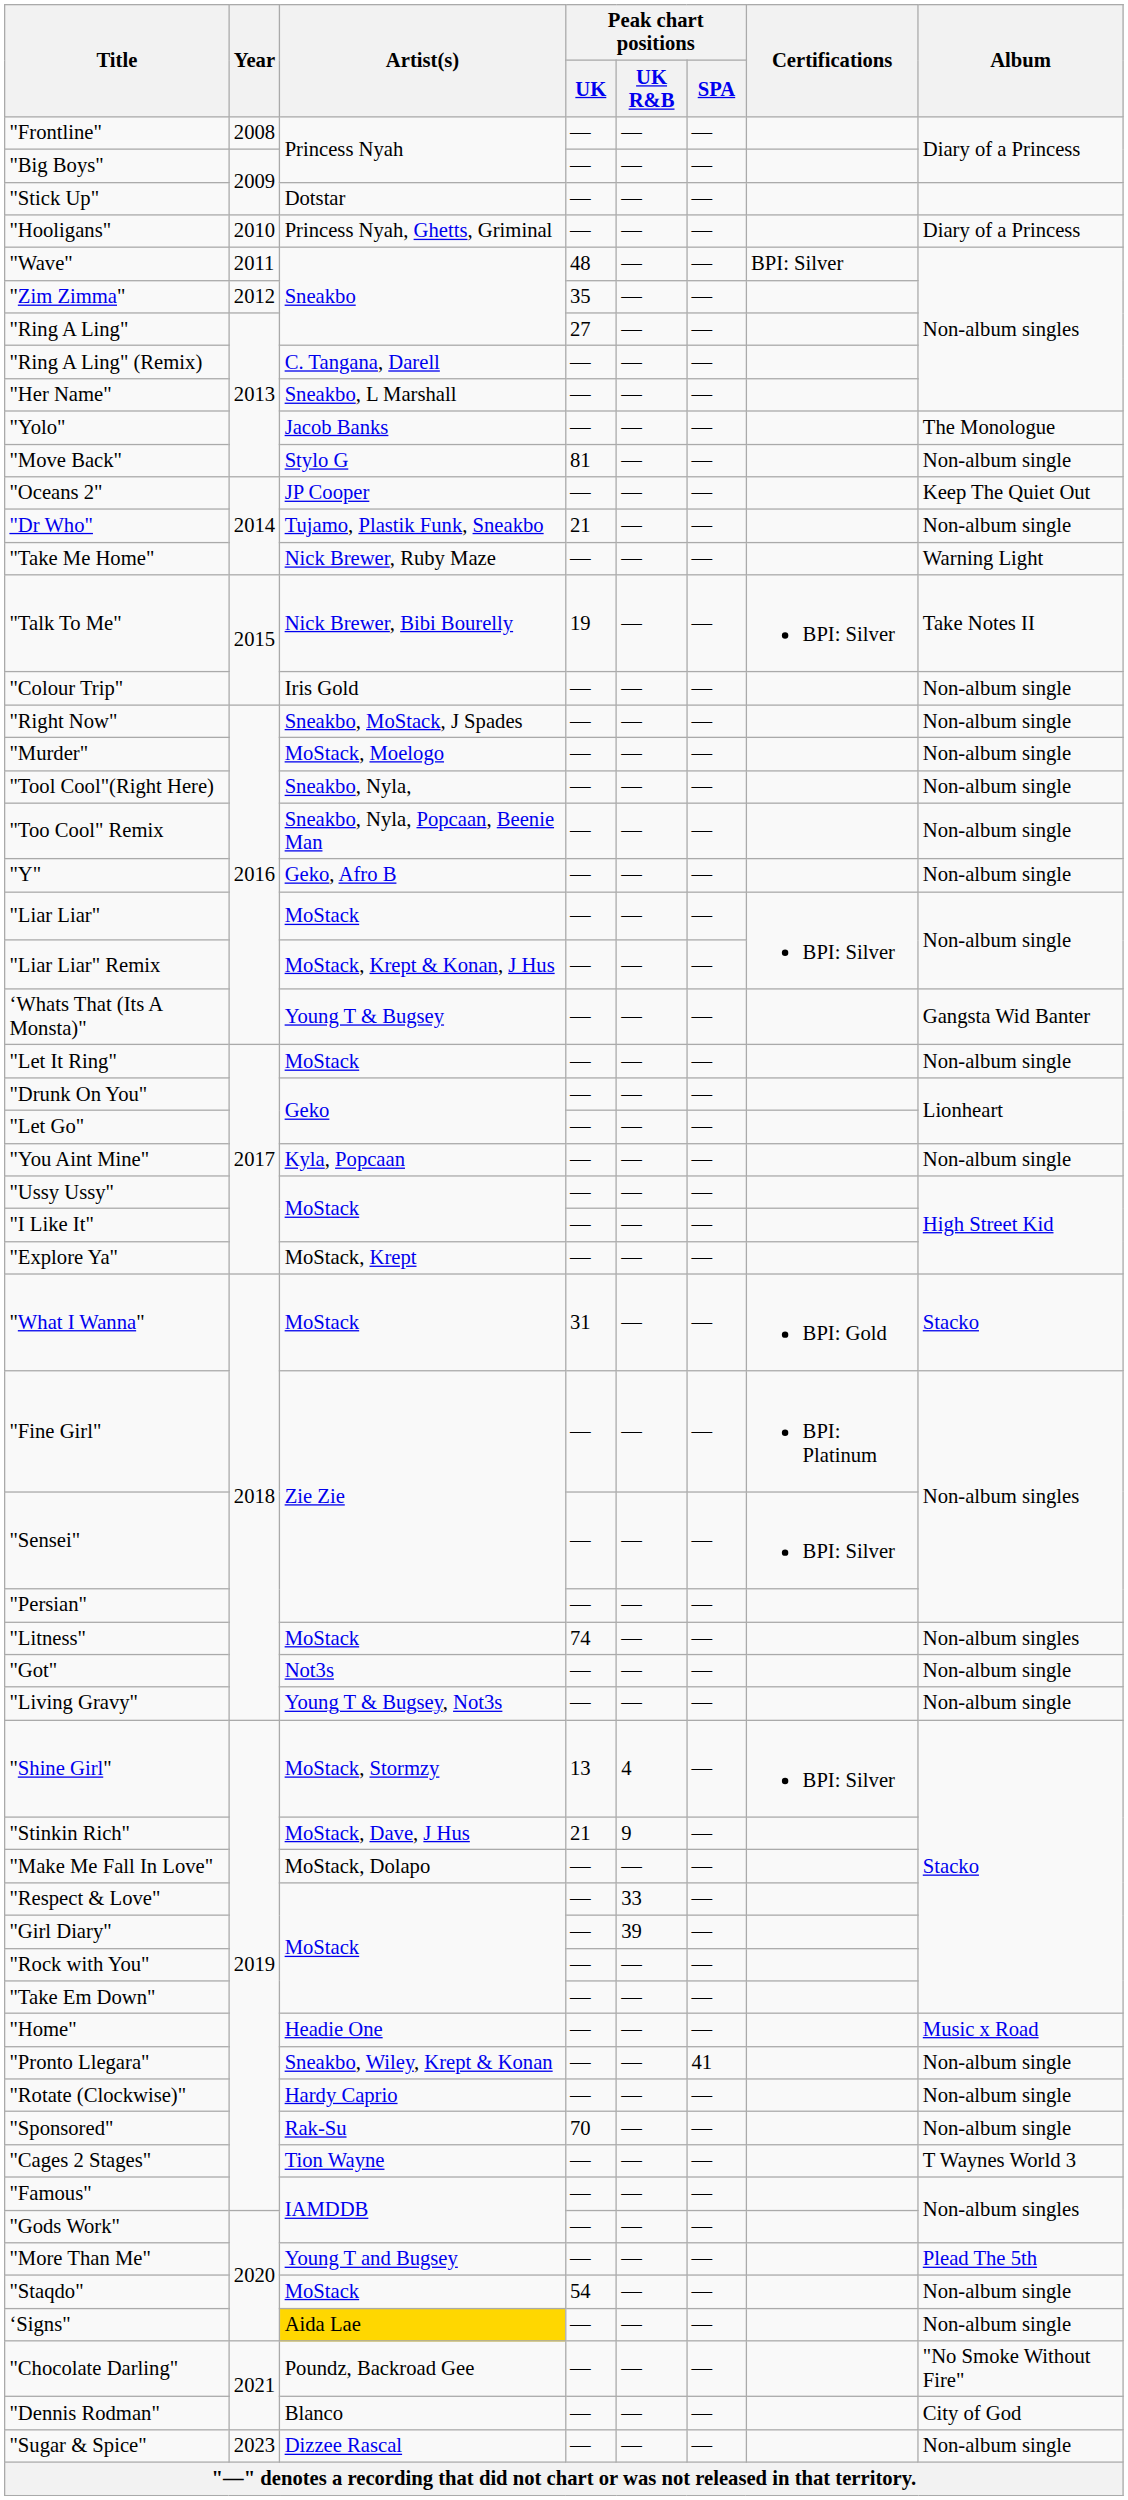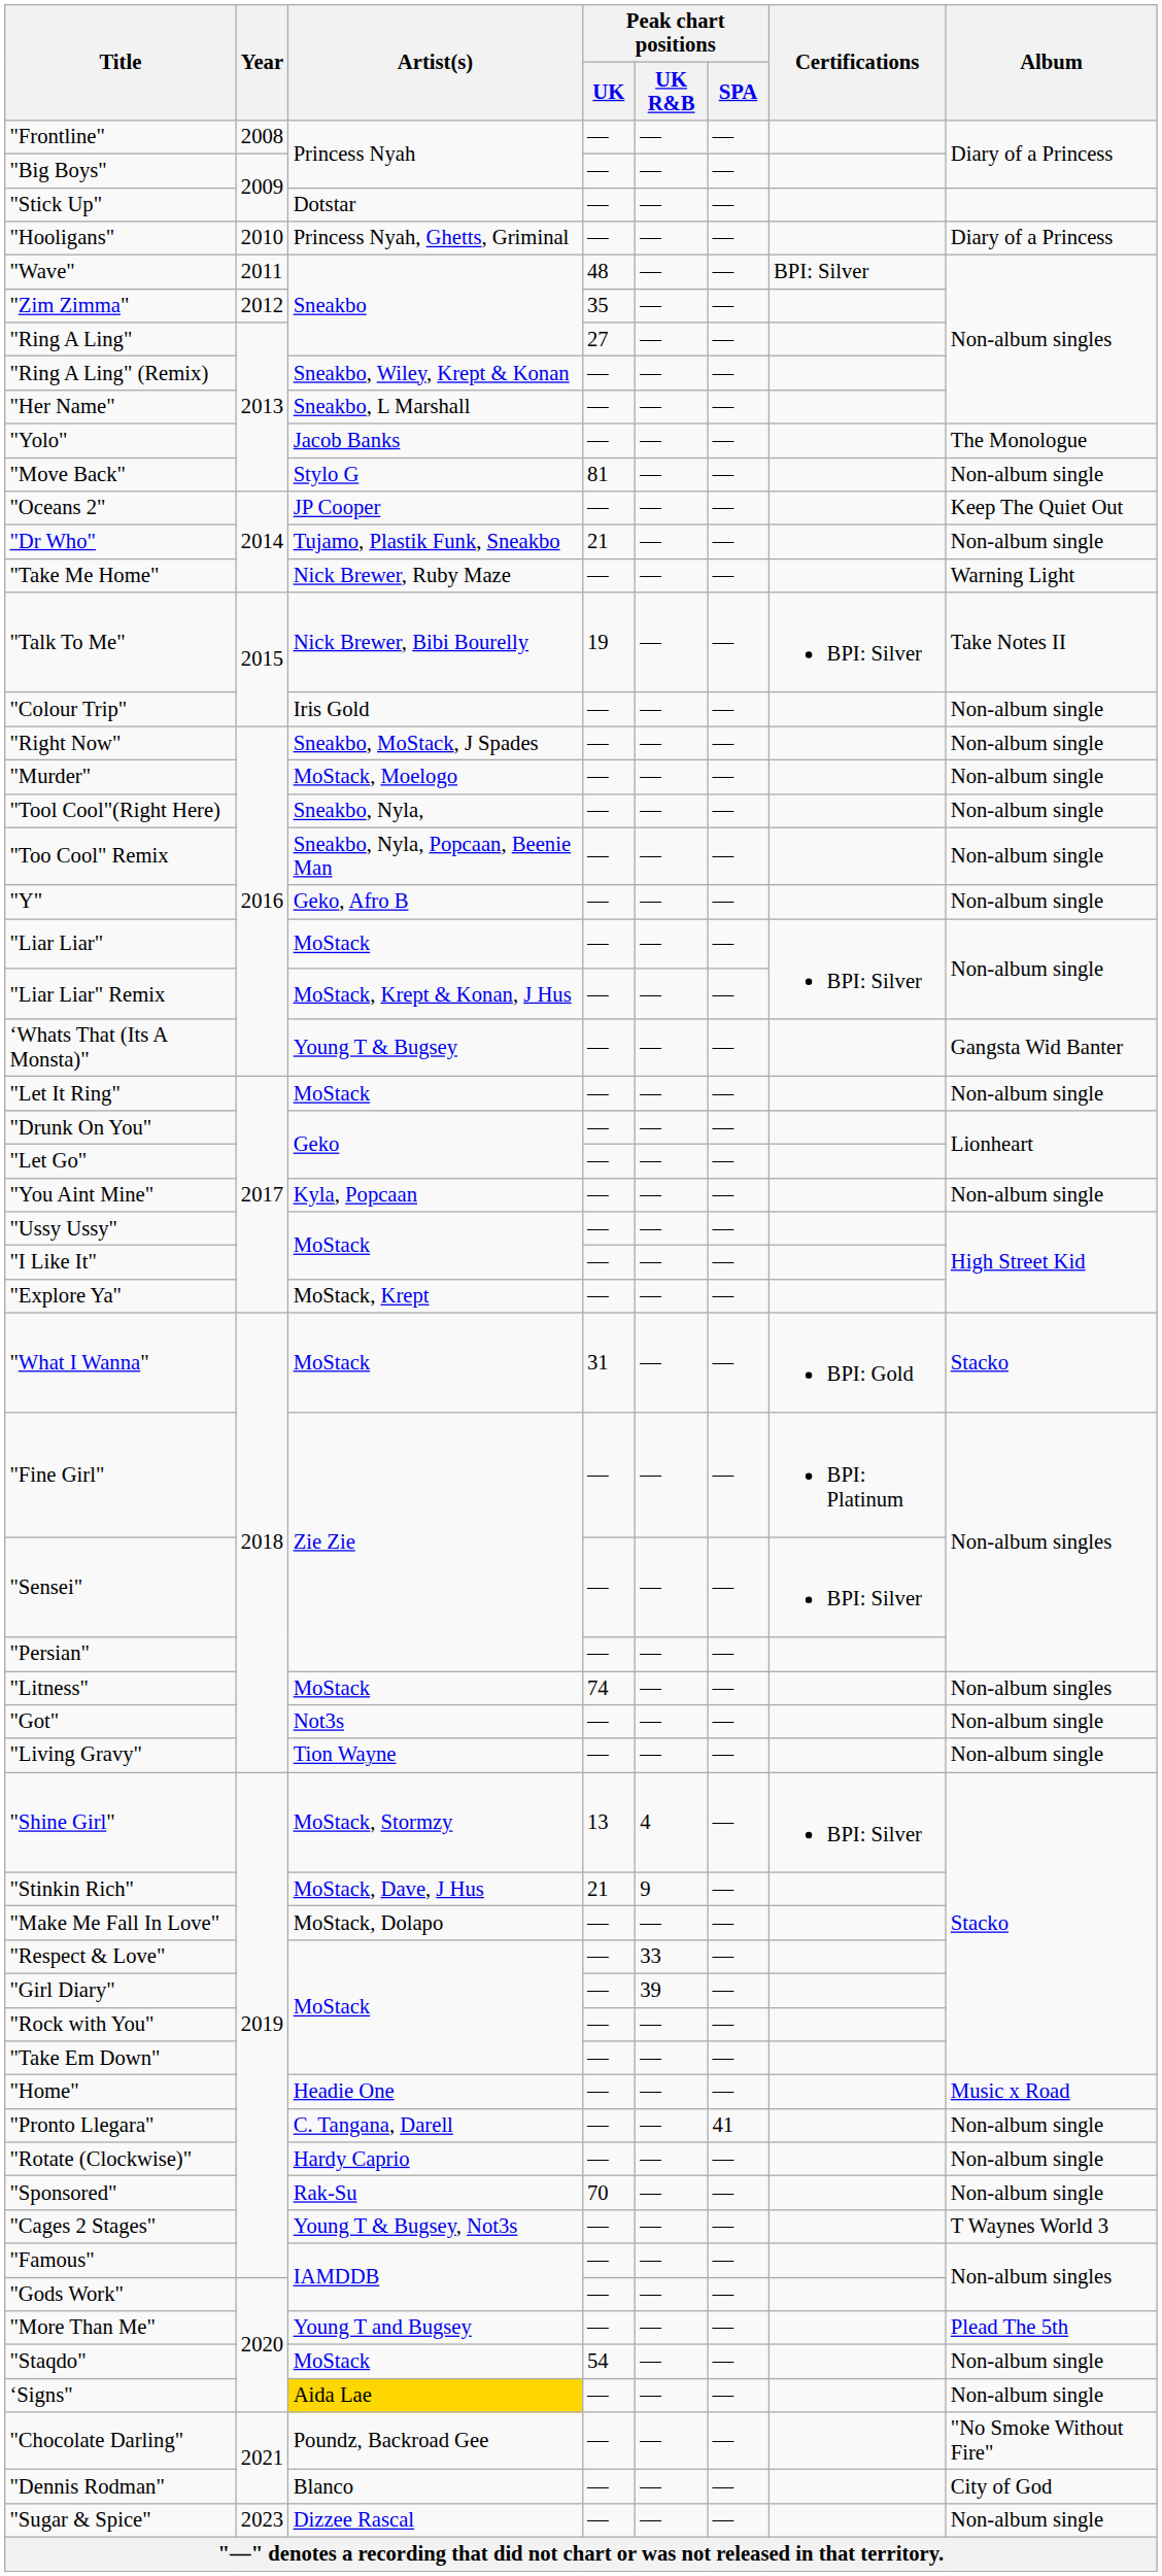"Ring A Ling" (Remix) | Artist(s): C. Tangana, Darell -> Sneakbo, Wiley, Krept & Konan
"Living Gravy" | Artist(s): Young T & Bugsey, Not3s -> Tion Wayne
"Pronto Llegara" | Artist(s): Sneakbo, Wiley, Krept & Konan -> C. Tangana, Darell
"Cages 2 Stages" | Artist(s): Tion Wayne -> Young T & Bugsey, Not3s
